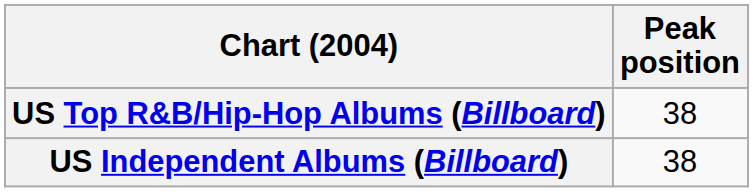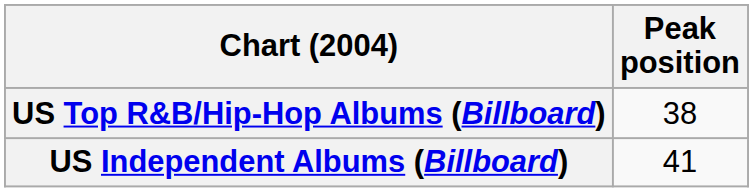US Independent Albums (Billboard) | Peak position: 38 -> 41
